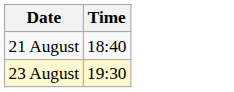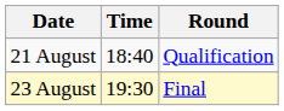+ column: Round | Qualification | Final
